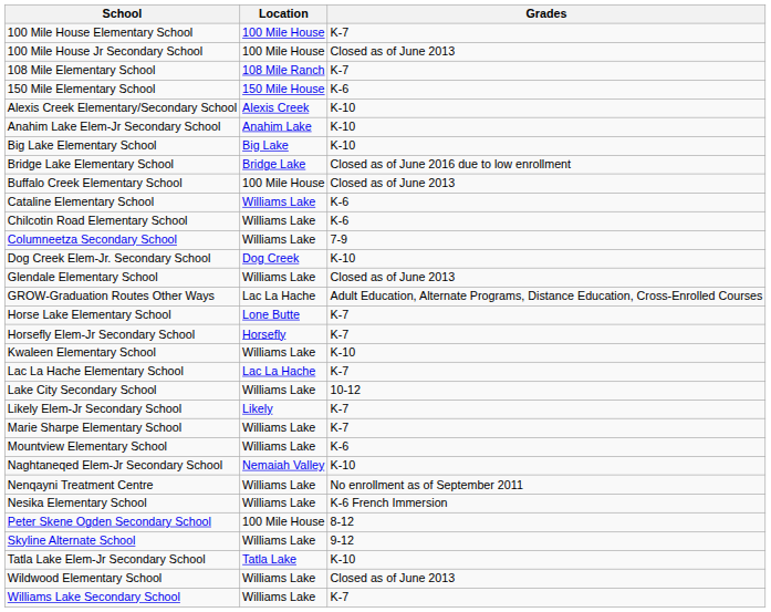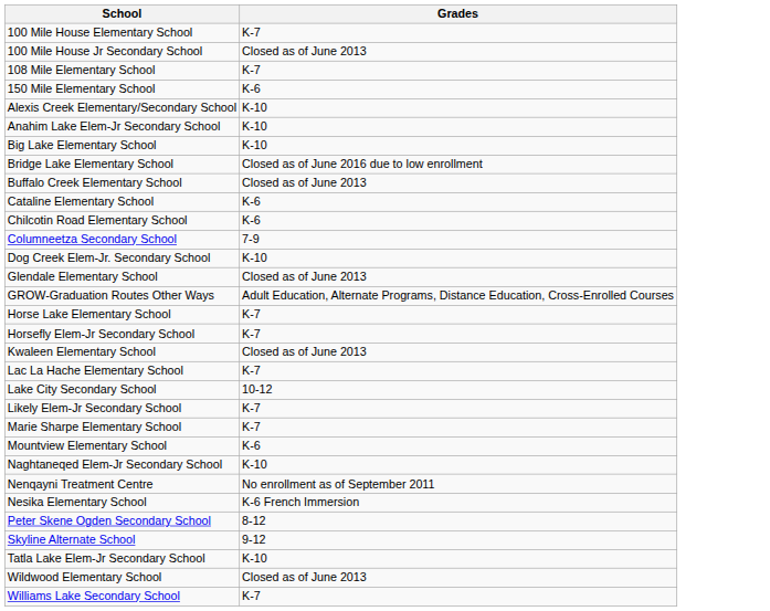- column: Location | 100 Mile House | 100 Mile House | 108 Mile Ranch | 150 Mile House | Alexis Creek | Anahim Lake | Big Lake | Bridge Lake | 100 Mile House | Williams Lake | Williams Lake | Williams Lake | Dog Creek | Williams Lake | Lac La Hache | Lone Butte | Horsefly | Williams Lake | Lac La Hache | Williams Lake | Likely | Williams Lake | Williams Lake | Nemaiah Valley | Williams Lake | Williams Lake | 100 Mile House | Williams Lake | Tatla Lake | Williams Lake | Williams Lake
Kwaleen Elementary School | Grades: K-10 -> Closed as of June 2013
